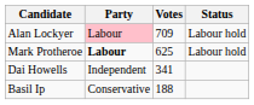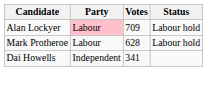Mark Protheroe | Party: bold -> normal
Mark Protheroe | Votes: 625 -> 628
- row: Basil Ip | Conservative | 188
